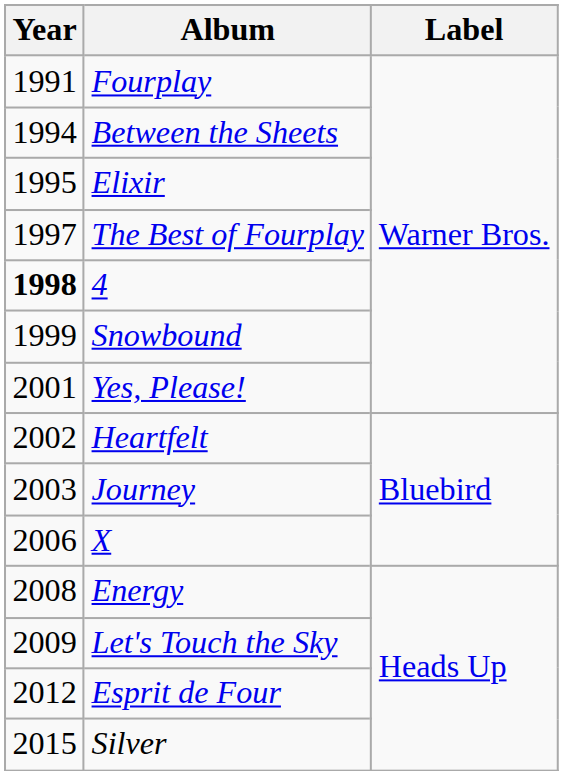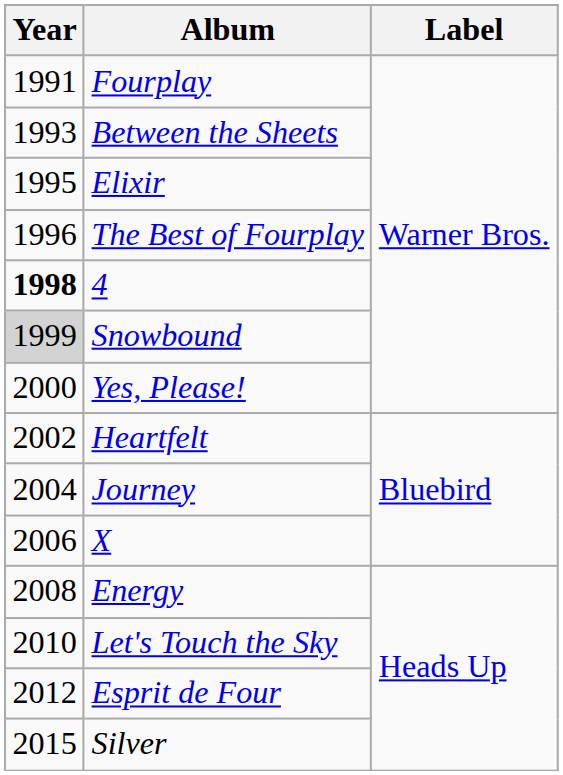Between the Sheets | Year: 1994 -> 1993
The Best of Fourplay | Year: 1997 -> 1996
Snowbound | Year: no background -> lightgrey background
Yes, Please! | Year: 2001 -> 2000
Journey | Year: 2003 -> 2004
Let's Touch the Sky | Year: 2009 -> 2010
